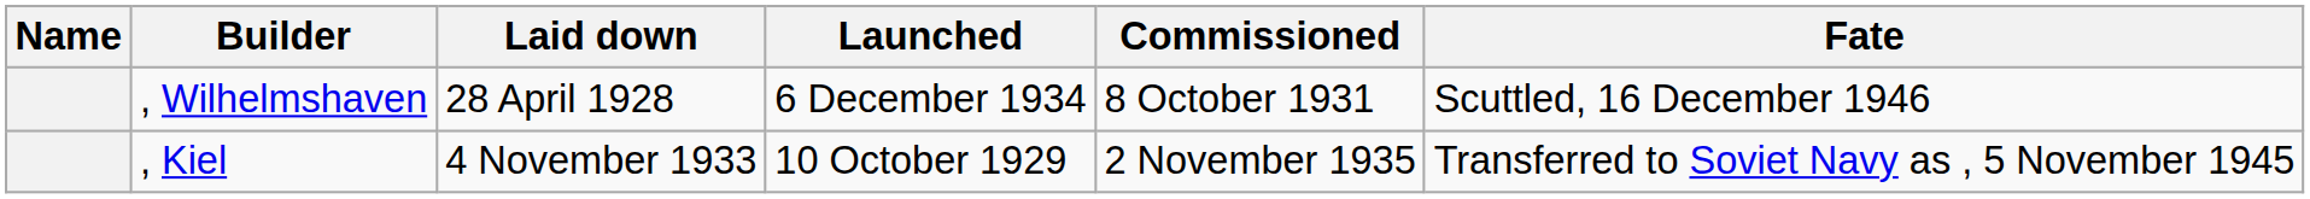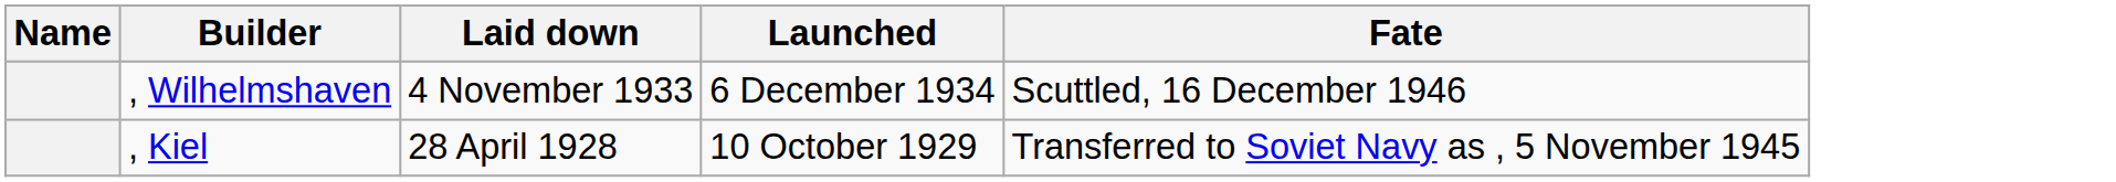- column: Commissioned | 8 October 1931 | 2 November 1935
, Wilhelmshaven | Laid down: 28 April 1928 -> 4 November 1933
, Kiel | Laid down: 4 November 1933 -> 28 April 1928
